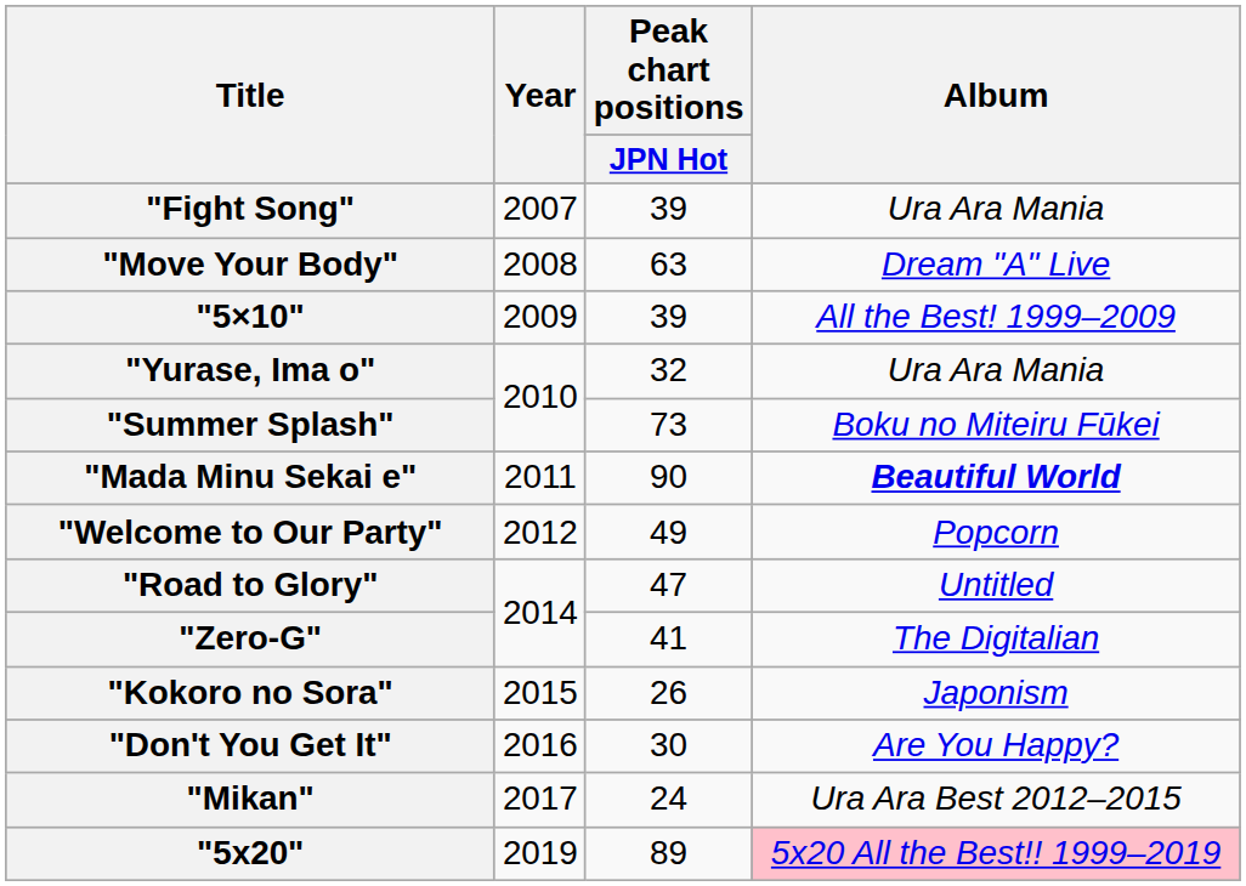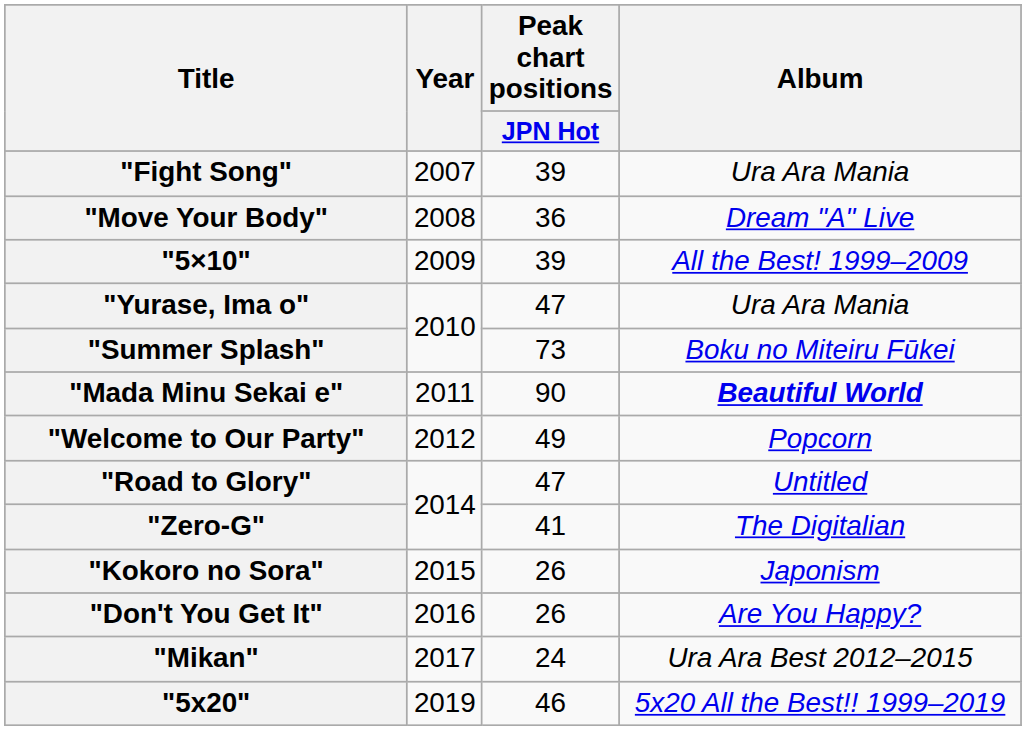"Move Your Body" | Peak chart positions / JPN Hot: 63 -> 36
"Yurase, Ima o" | Peak chart positions / JPN Hot: 32 -> 47
"Don't You Get It" | Peak chart positions / JPN Hot: 30 -> 26
"5x20" | Peak chart positions / JPN Hot: 89 -> 46
"5x20" | Album: pink background -> no background
